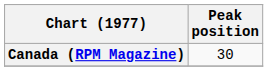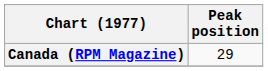Canada (RPM Magazine) | Peak position: 30 -> 29
